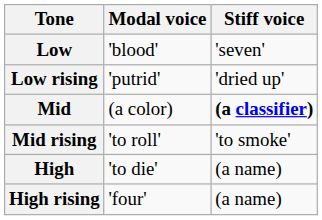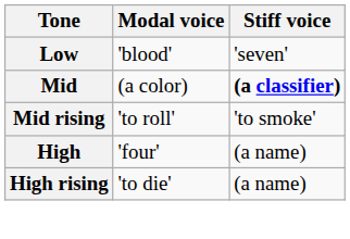- row: Low rising | 'putrid' | 'dried up'
High | Modal voice: 'to die' -> 'four'
High rising | Modal voice: 'four' -> 'to die'
